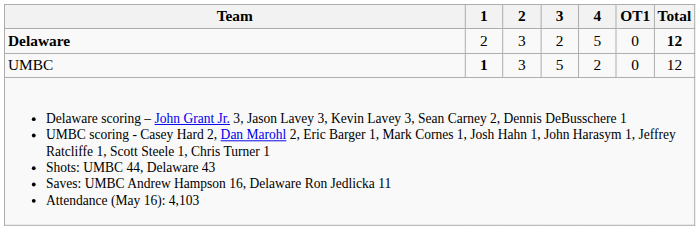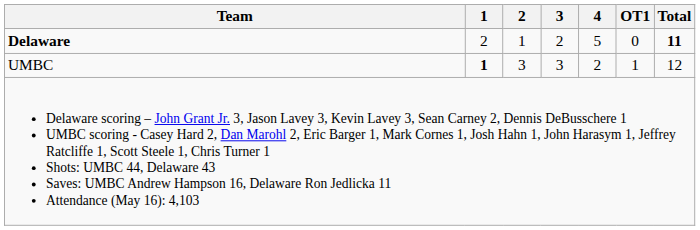Delaware | 2: 3 -> 1
Delaware | Total: 12 -> 11
UMBC | 3: 5 -> 3
UMBC | OT1: 0 -> 1
